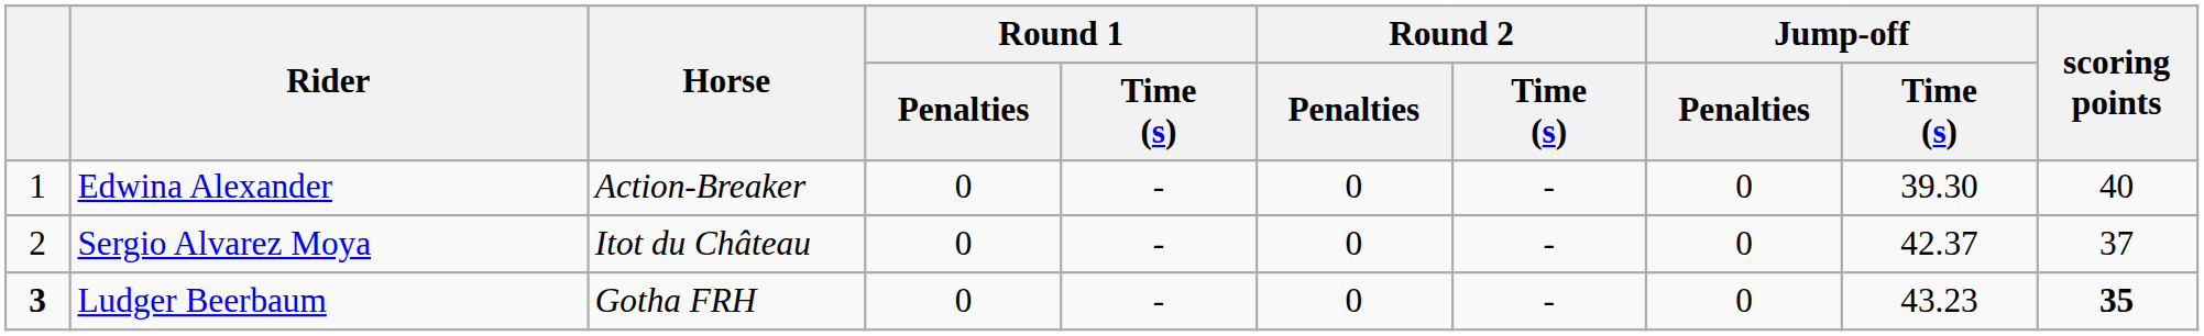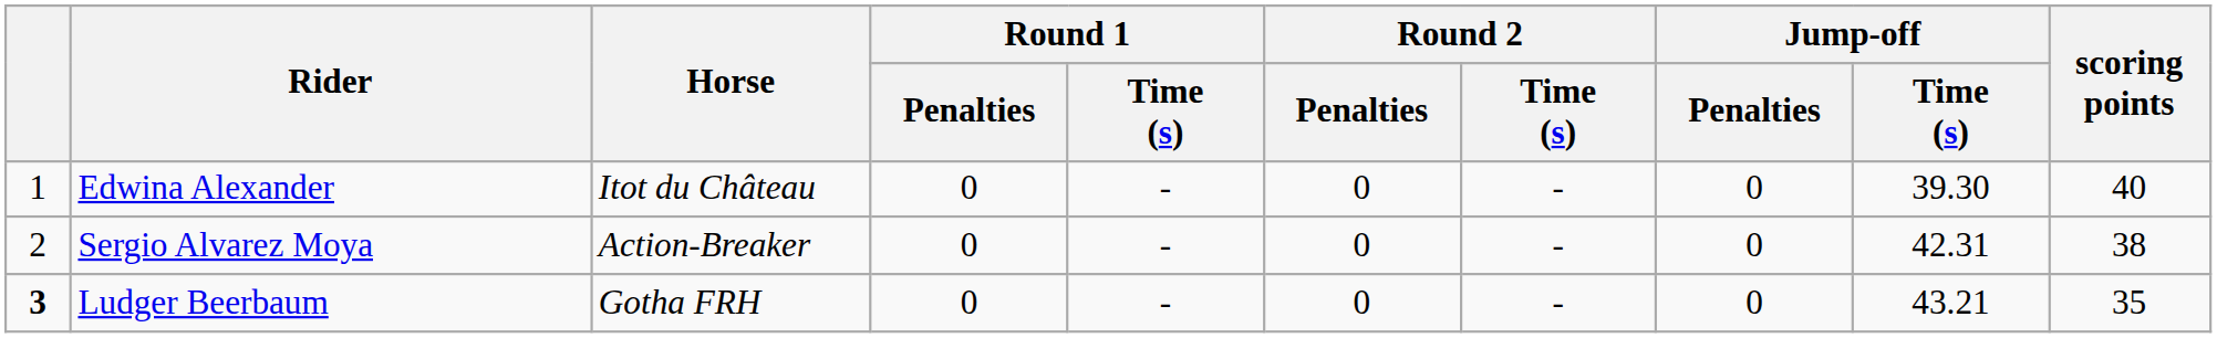Edwina Alexander | Horse: Action-Breaker -> Itot du Château
Sergio Alvarez Moya | Horse: Itot du Château -> Action-Breaker
Sergio Alvarez Moya | Jump-off / Time (s): 42.37 -> 42.31
Sergio Alvarez Moya | scoring points: 37 -> 38
Ludger Beerbaum | Jump-off / Time (s): 43.23 -> 43.21
Ludger Beerbaum | scoring points: bold -> normal
